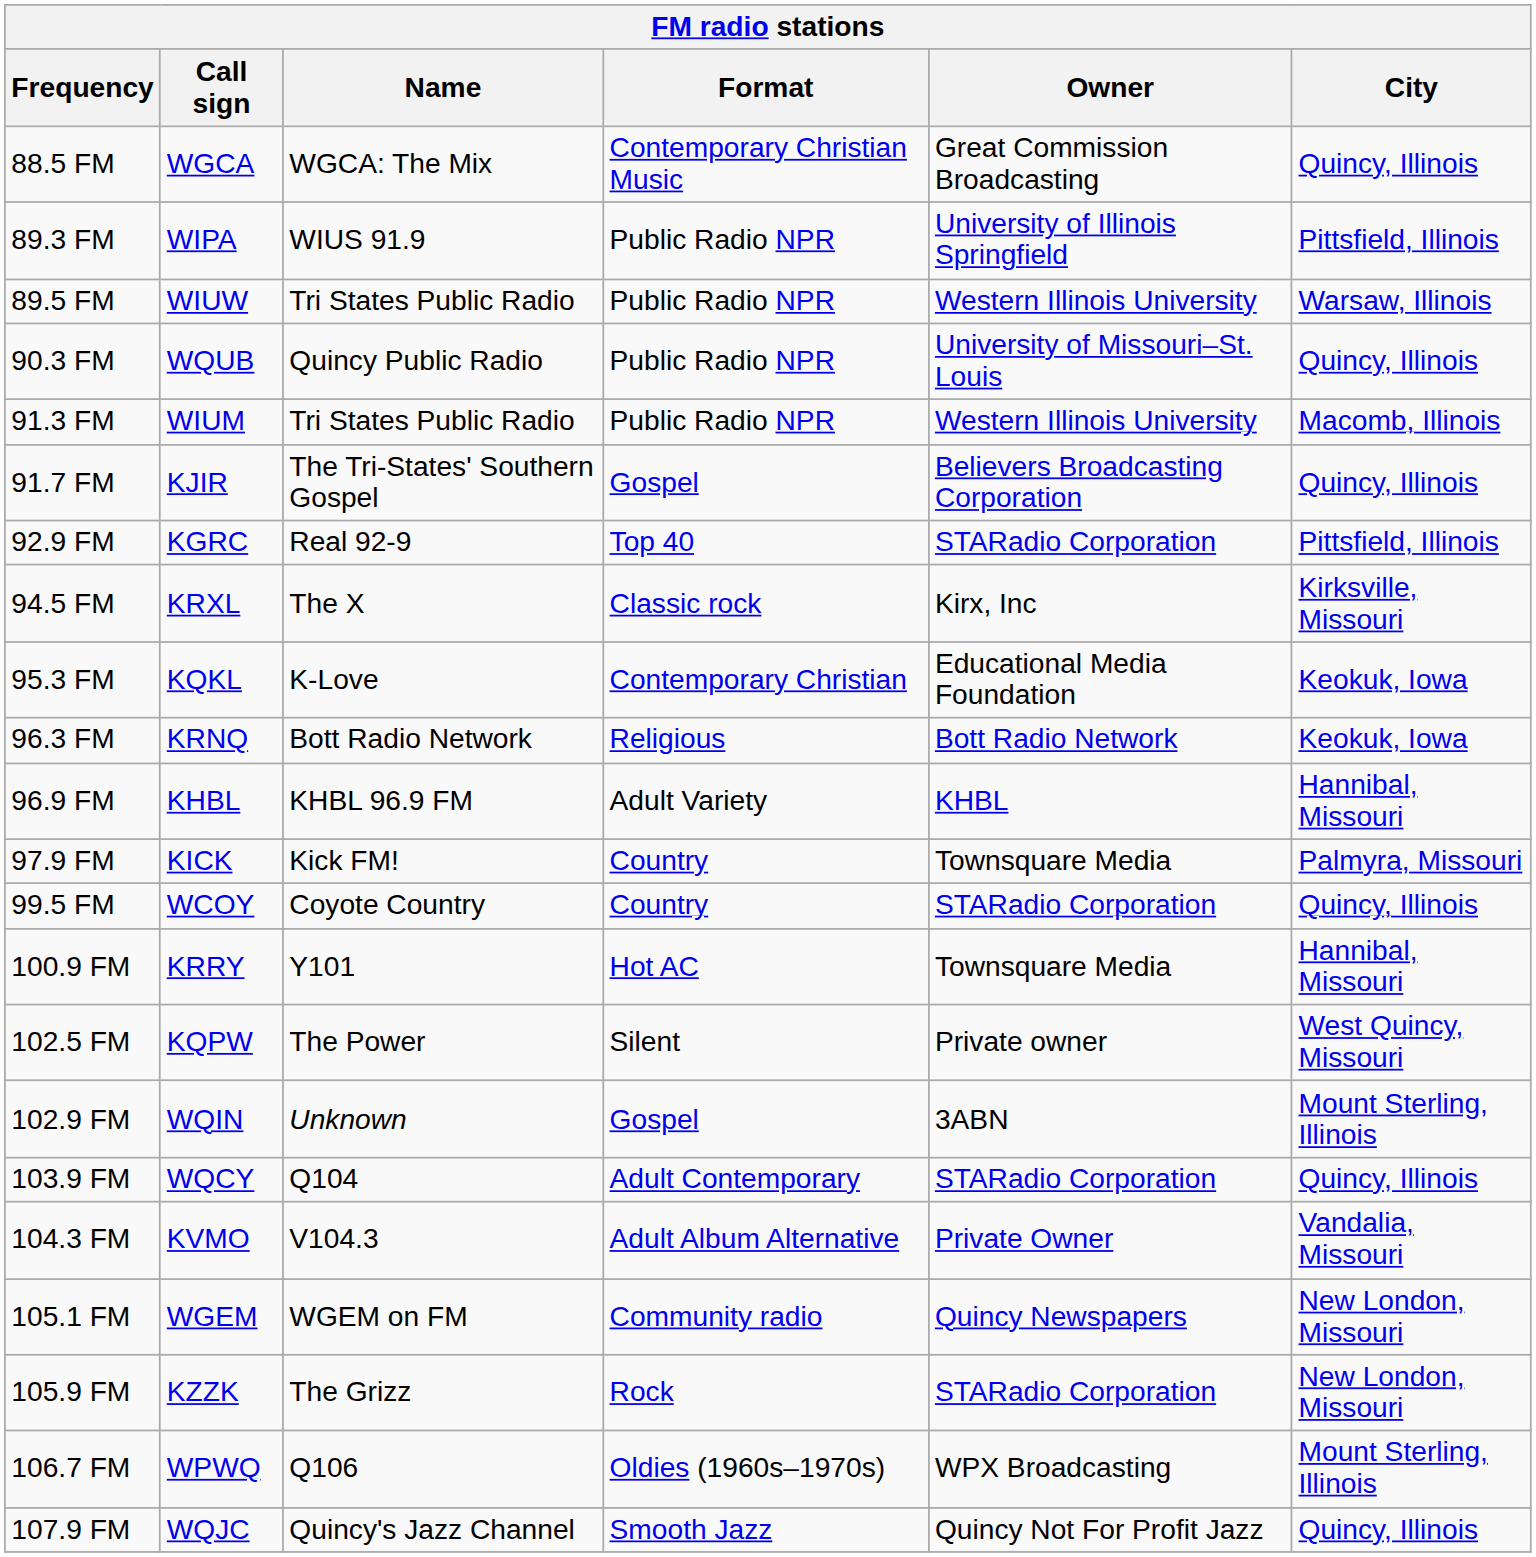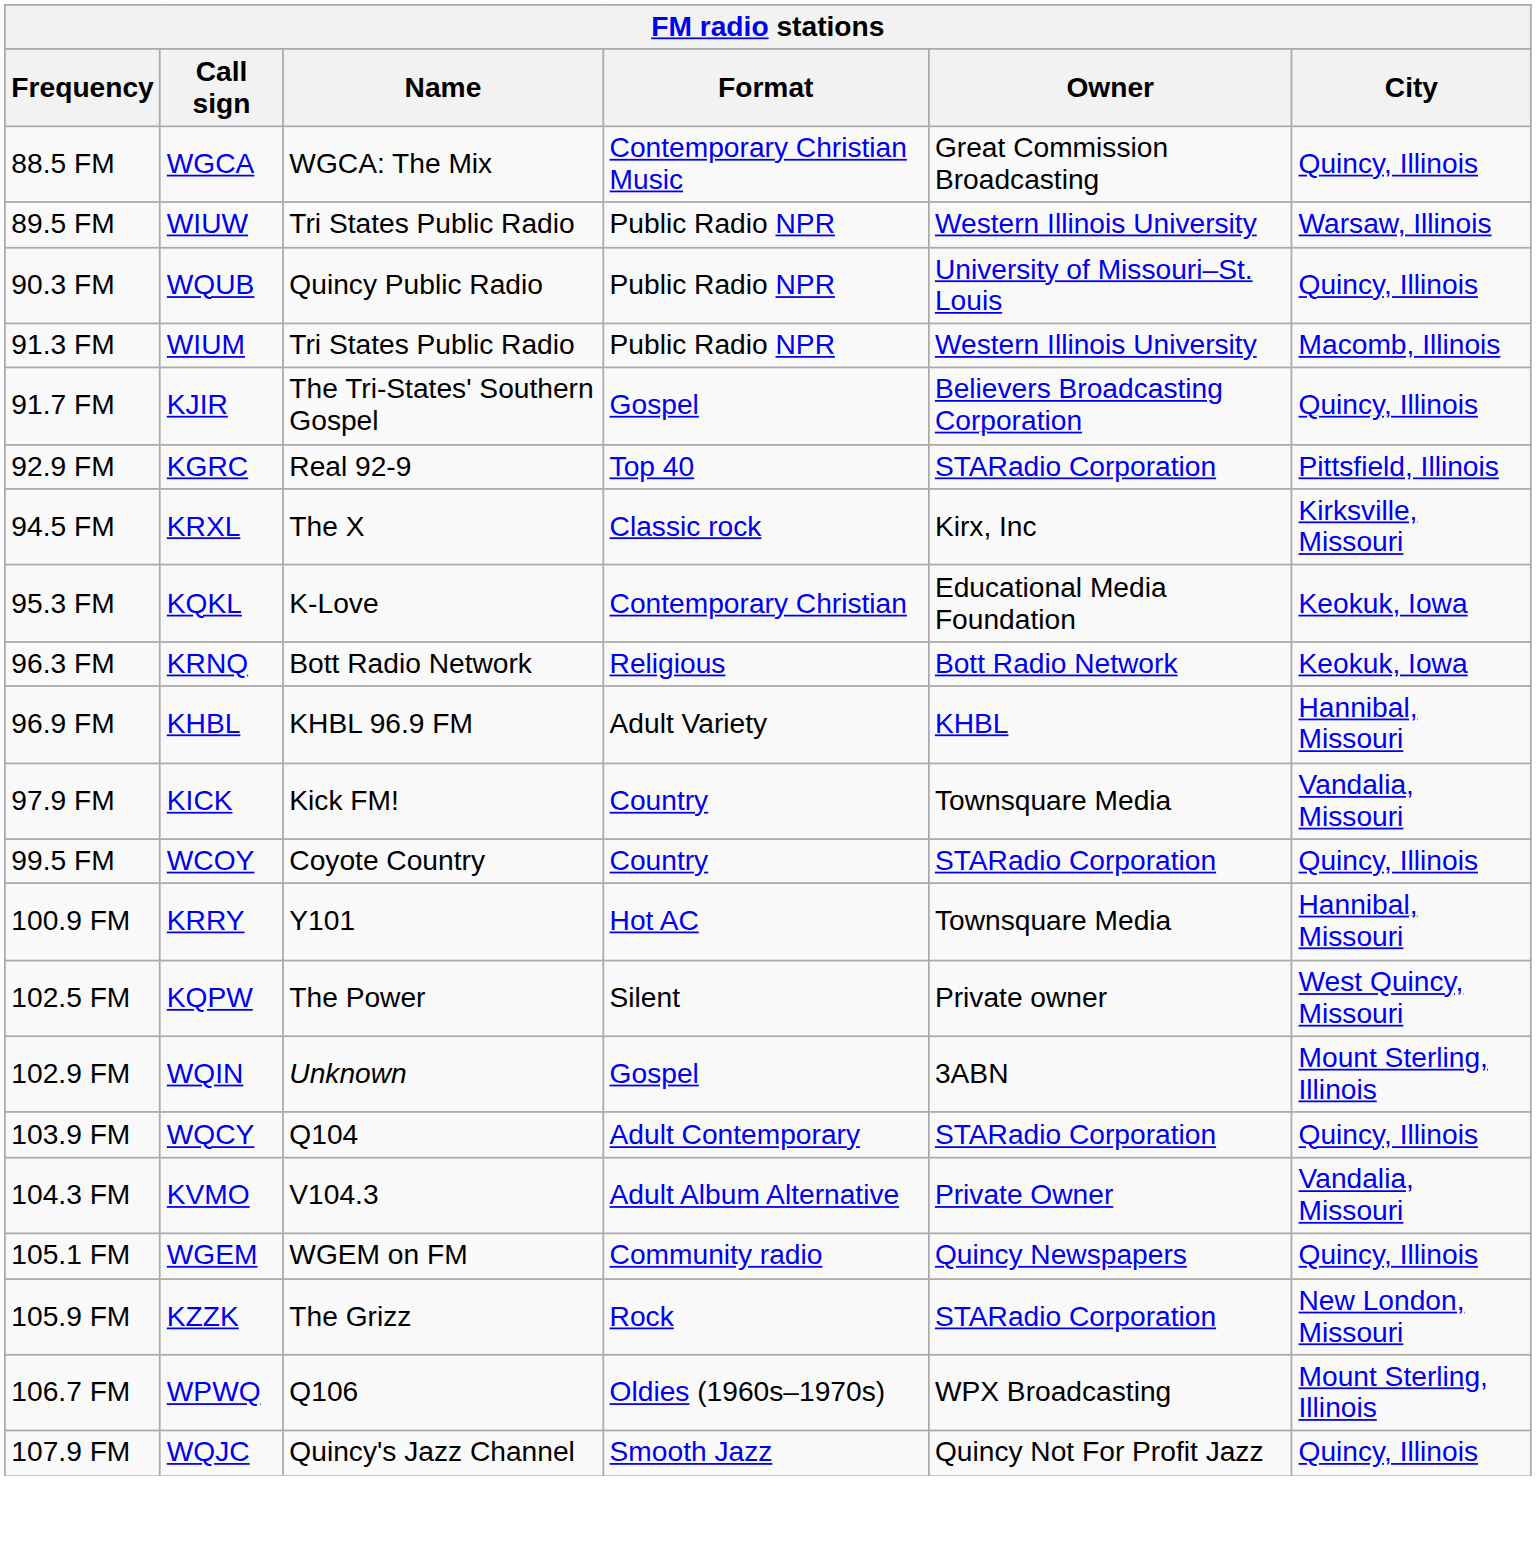- row: 89.3 FM | WIPA | WIUS 91.9 | Public Radio NPR | University of Illinois Springfield | Pittsfield, Illinois
97.9 FM | City: Palmyra, Missouri -> Vandalia, Missouri
105.1 FM | City: New London, Missouri -> Quincy, Illinois
